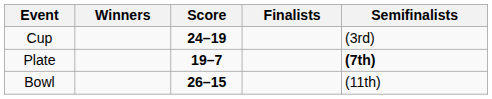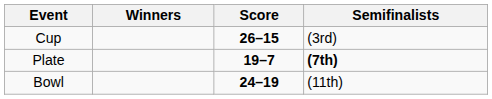- column: Finalists
Cup | Score: 24–19 -> 26–15
Bowl | Score: 26–15 -> 24–19
